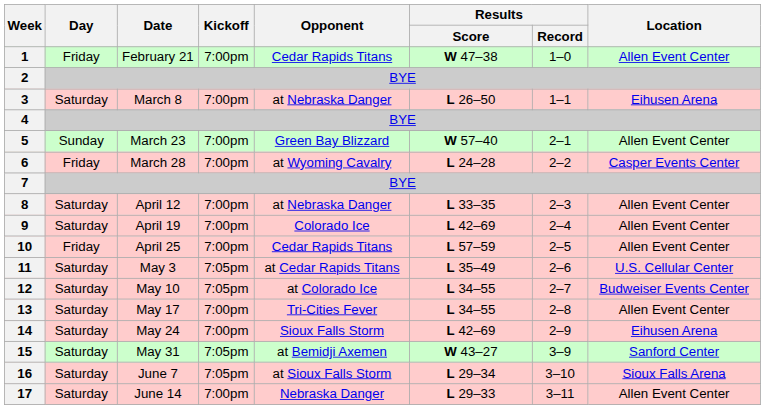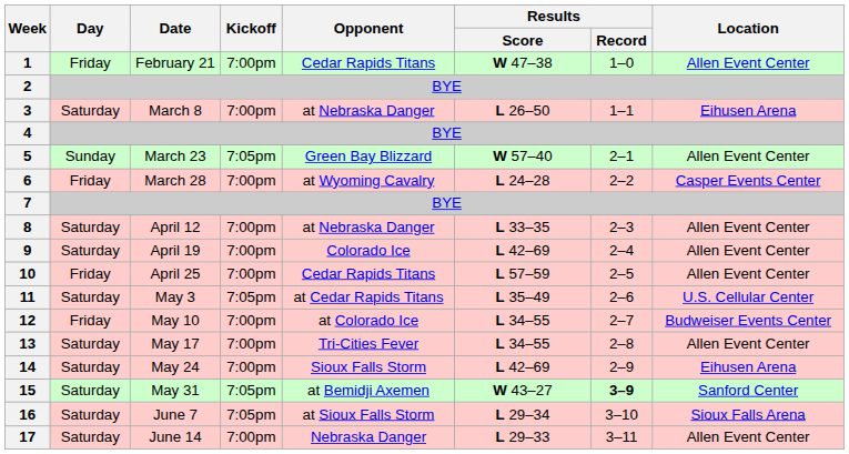5 | Kickoff: 7:00pm -> 7:05pm
12 | Day: Saturday -> Friday
12 | Kickoff: 7:05pm -> 7:00pm
15 | Results / Record: normal -> bold
